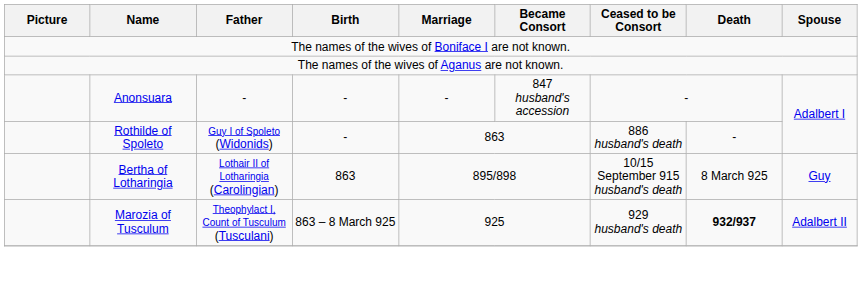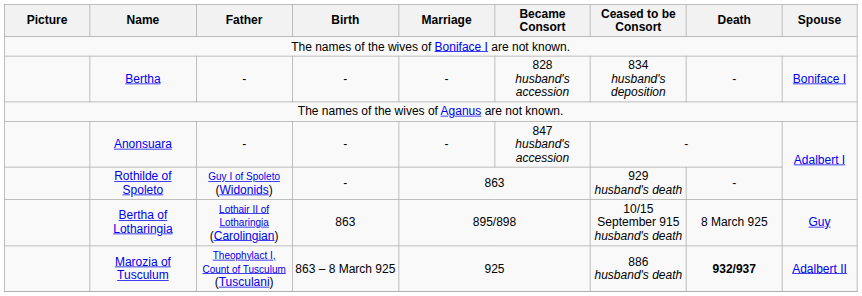+ row: Bertha | - | - | - | 828 husband's accession | 834 husband's deposition | - | Boniface I
Rothilde of Spoleto | Ceased to be Consort: 886 husband's death -> 929 husband's death
Marozia of Tusculum | Ceased to be Consort: 929 husband's death -> 886 husband's death
